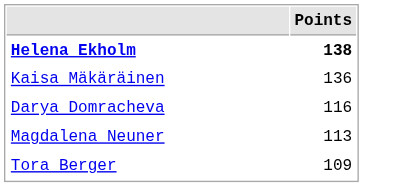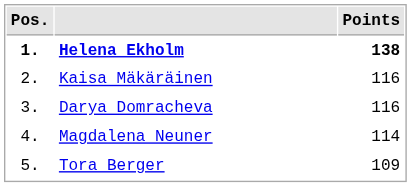+ column: Pos. | 1. | 2. | 3. | 4. | 5.
Kaisa Mäkäräinen | Points: 136 -> 116
Magdalena Neuner | Points: 113 -> 114
